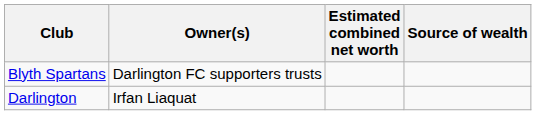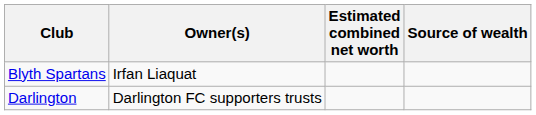Blyth Spartans | Owner(s): Darlington FC supporters trusts -> Irfan Liaquat
Darlington | Owner(s): Irfan Liaquat -> Darlington FC supporters trusts
